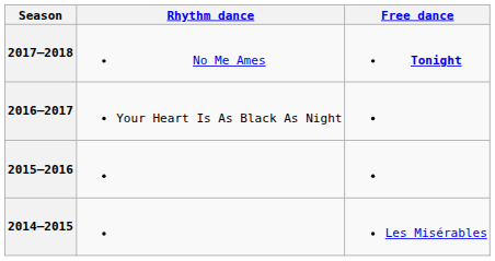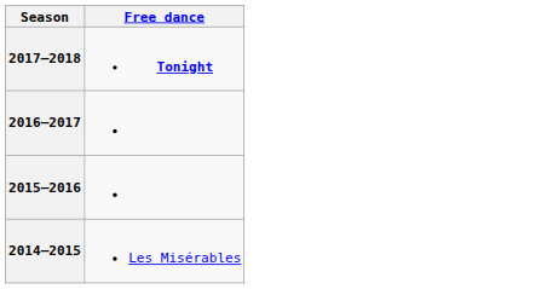- column: Rhythm dance | No Me Ames | Your Heart Is As Black As Night
